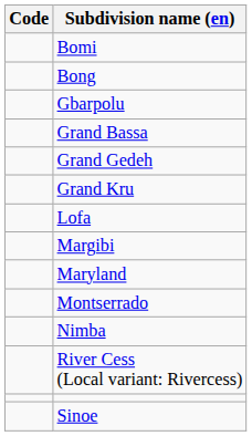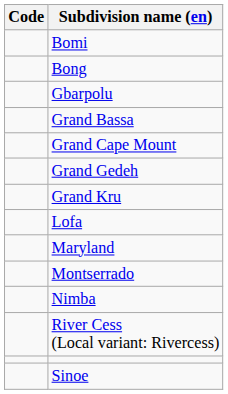+ row: Grand Cape Mount
- row: Margibi
